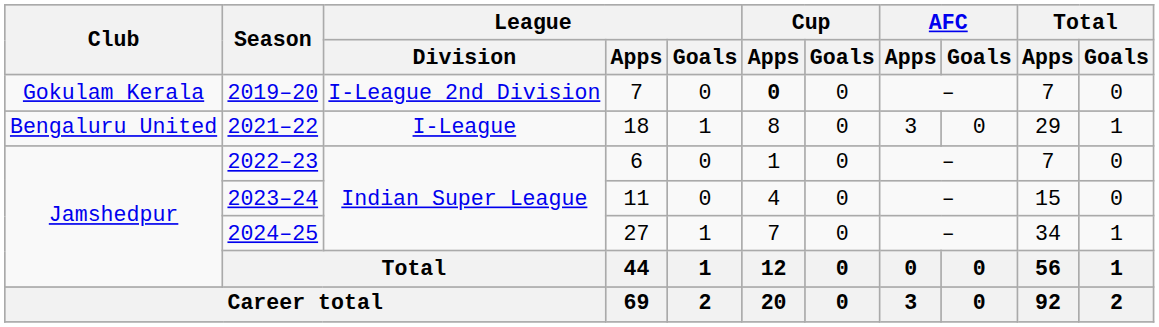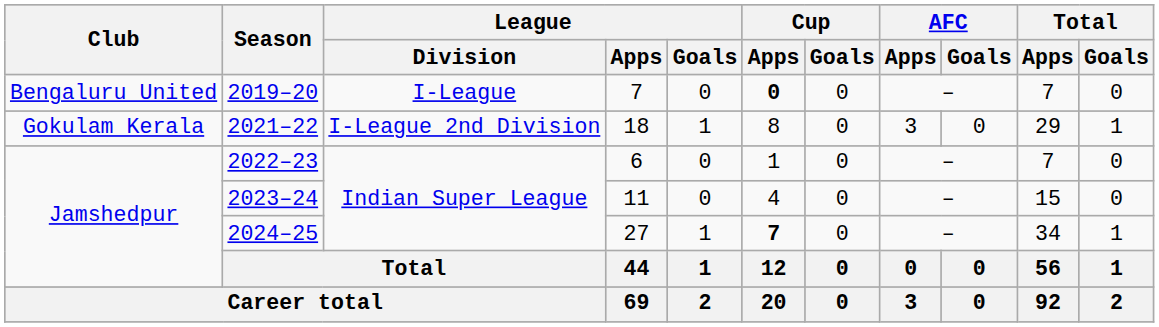2019–20 | Club: Gokulam Kerala -> Bengaluru United
2019–20 | League / Division: I-League 2nd Division -> I-League
2021–22 | Club: Bengaluru United -> Gokulam Kerala
2021–22 | League / Division: I-League -> I-League 2nd Division
2024–25 | Cup / Apps: normal -> bold
